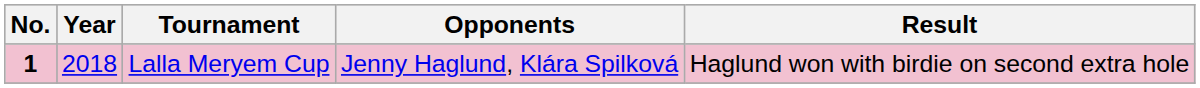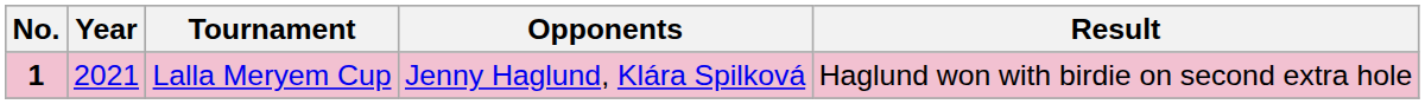Lalla Meryem Cup | Year: 2018 -> 2021
